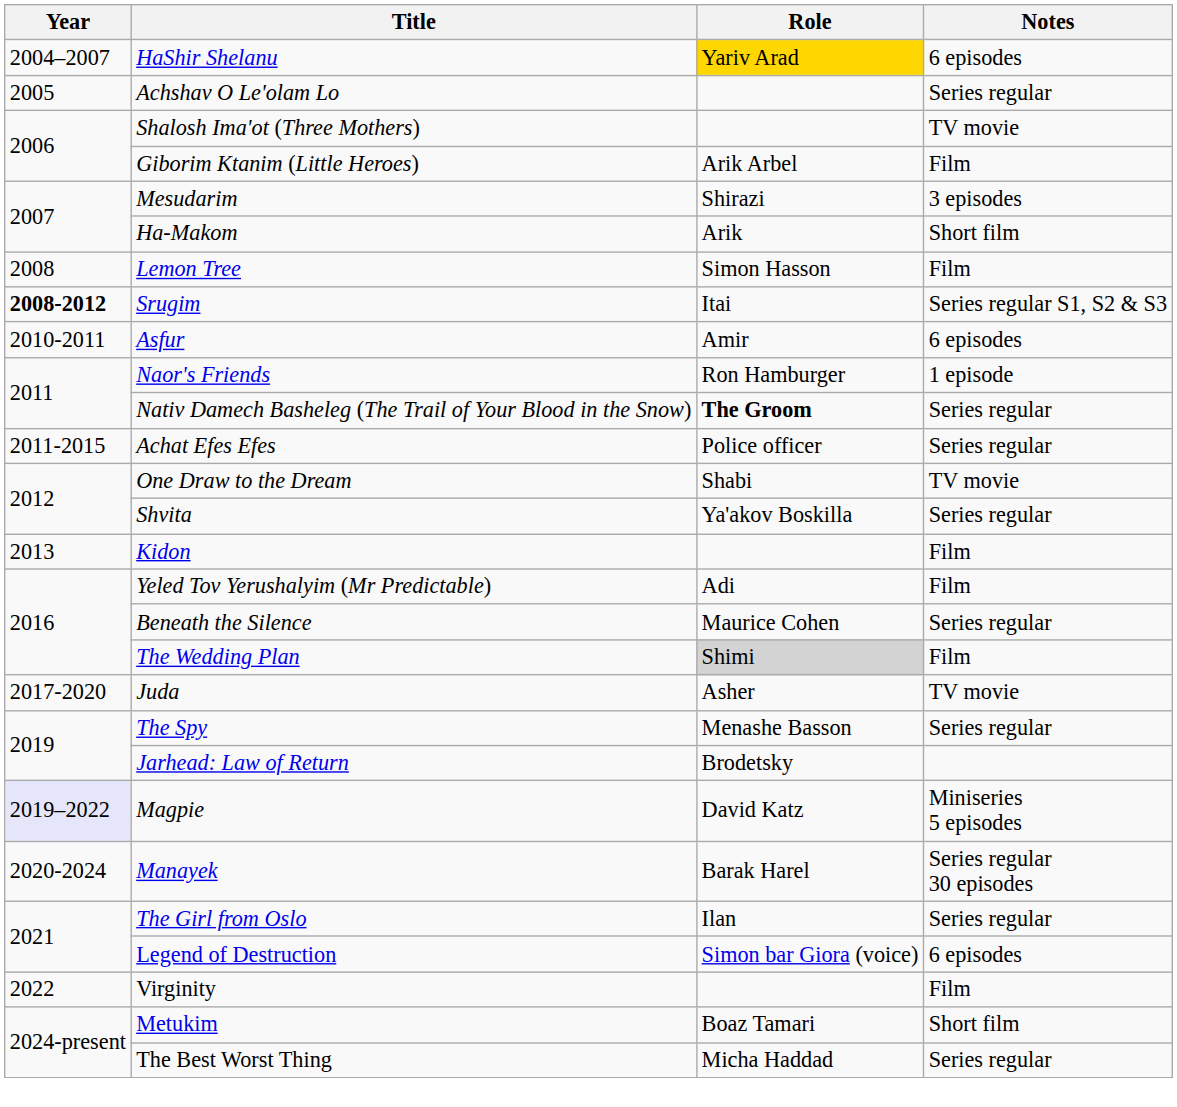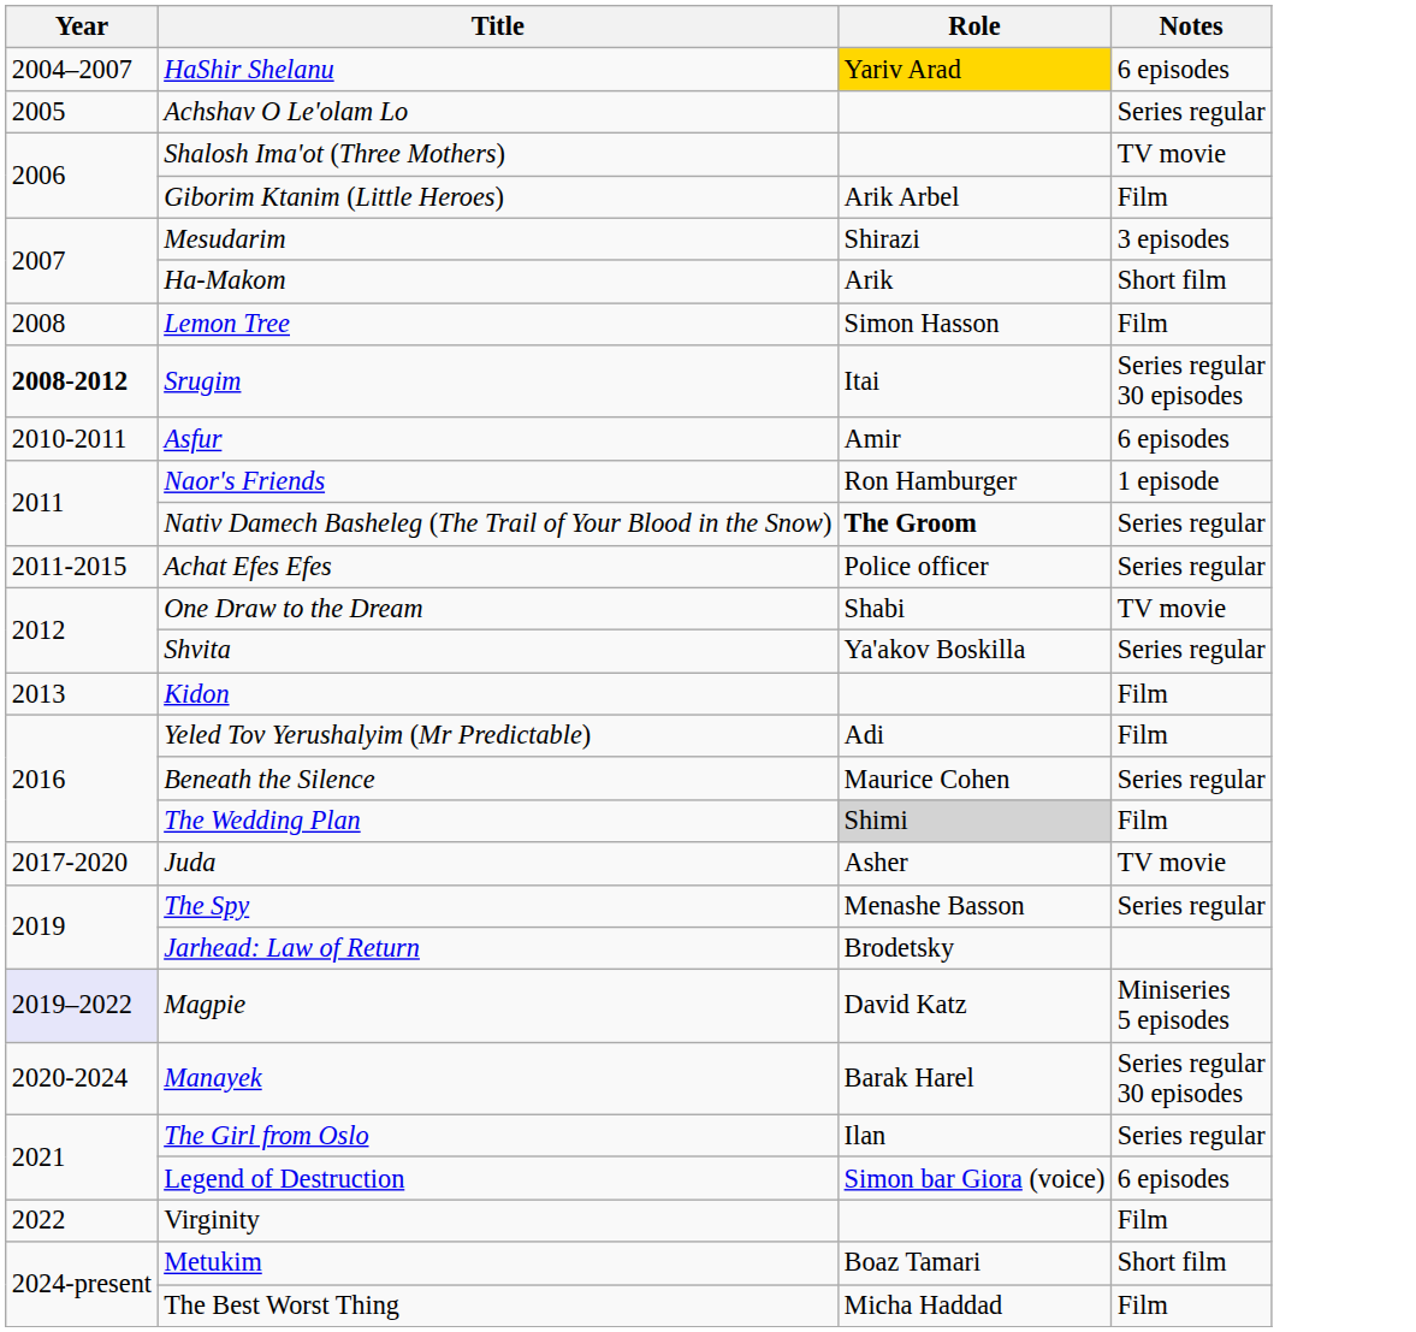Srugim | Notes: Series regular S1, S2 & S3 -> Series regular 30 episodes
The Best Worst Thing | Notes: Series regular -> Film
